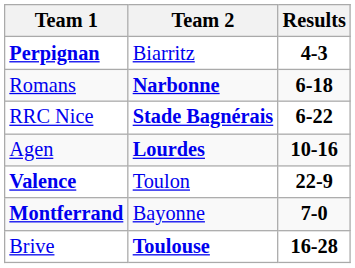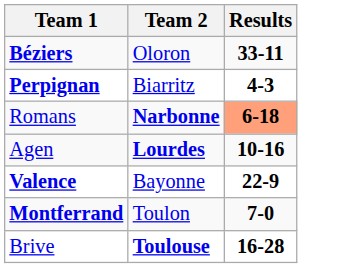+ row: Béziers | Oloron | 33-11
Romans | Results: no background -> lightsalmon background
- row: RRC Nice | Stade Bagnérais | 6-22
Valence | Team 2: Toulon -> Bayonne
Montferrand | Team 2: Bayonne -> Toulon
